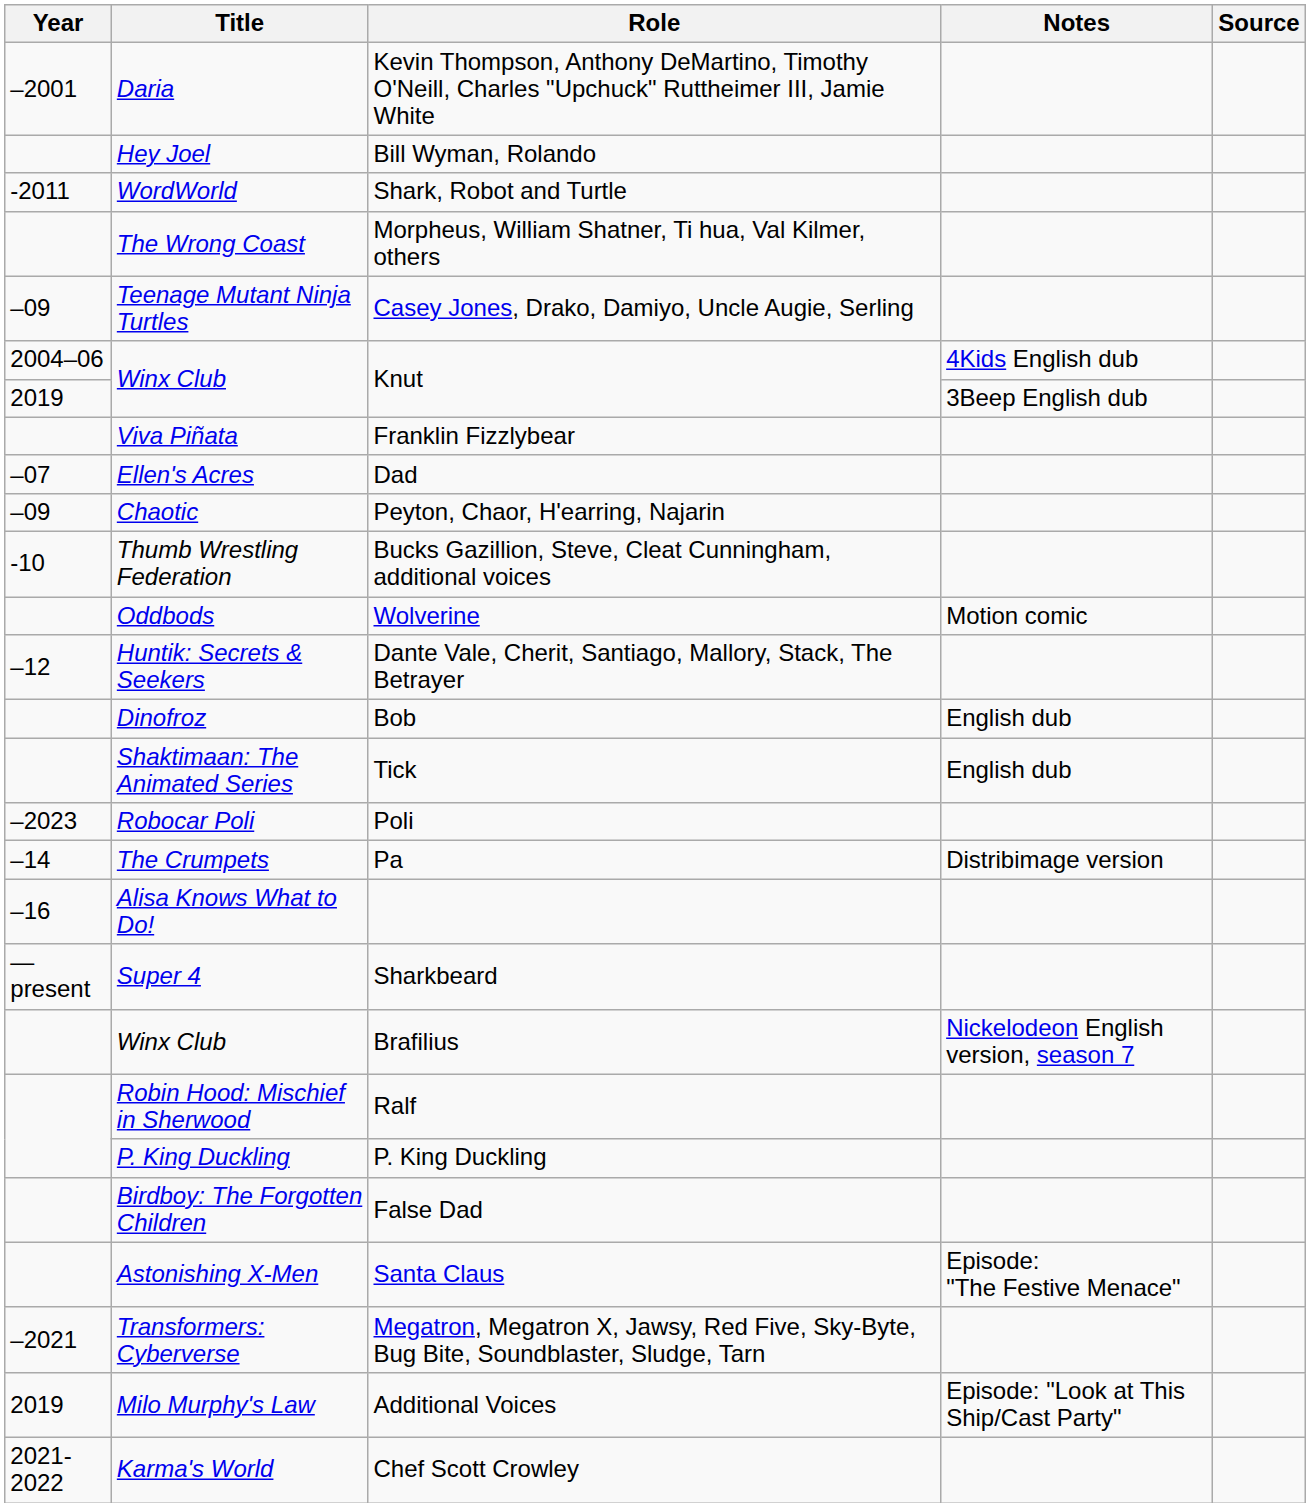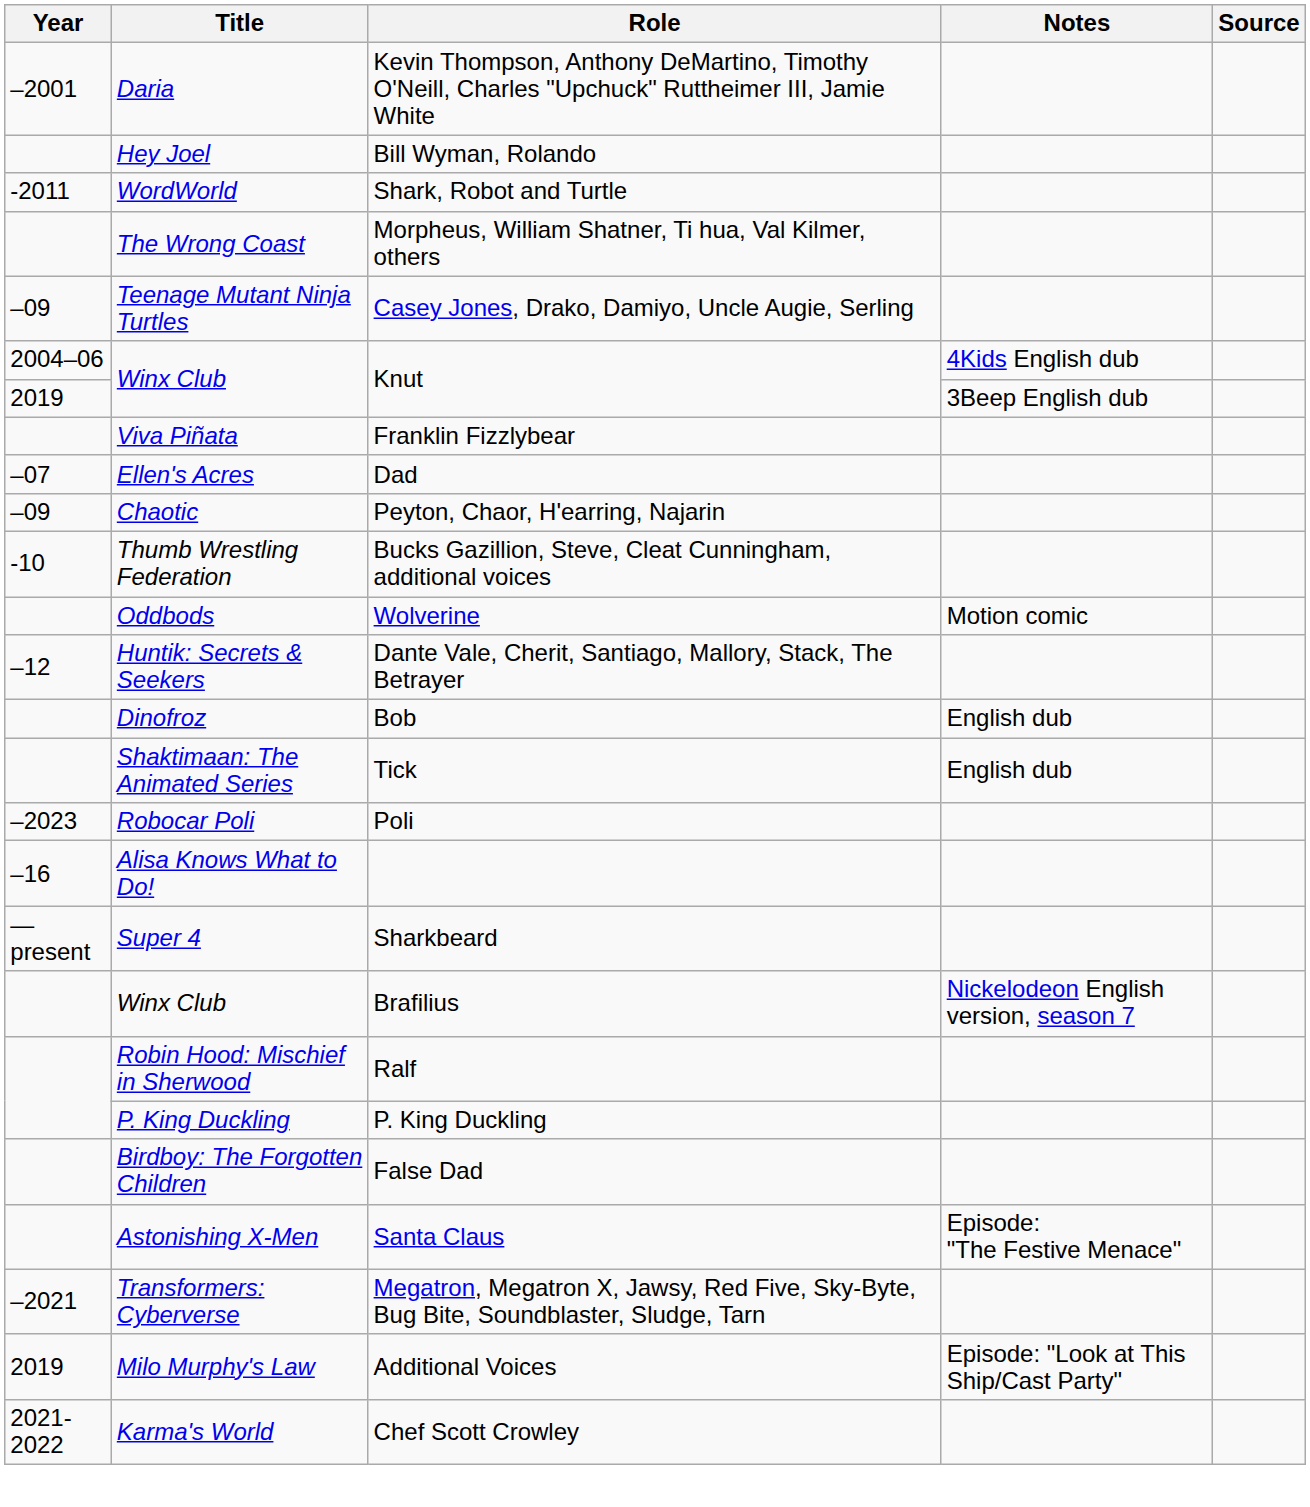- row: –14 | The Crumpets | Pa | Distribimage version
